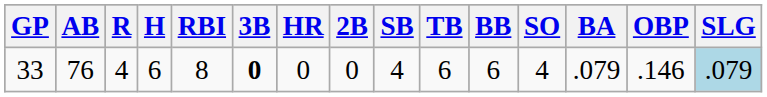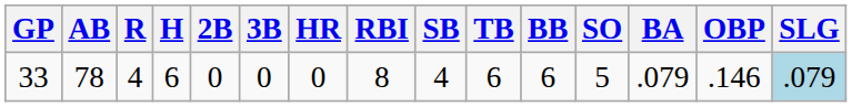columns swapped: 2B <-> RBI
33 | AB: 76 -> 78
33 | 3B: bold -> normal
33 | SO: 4 -> 5
